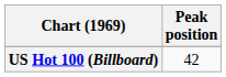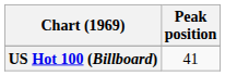US Hot 100 (Billboard) | Peak position: 42 -> 41
